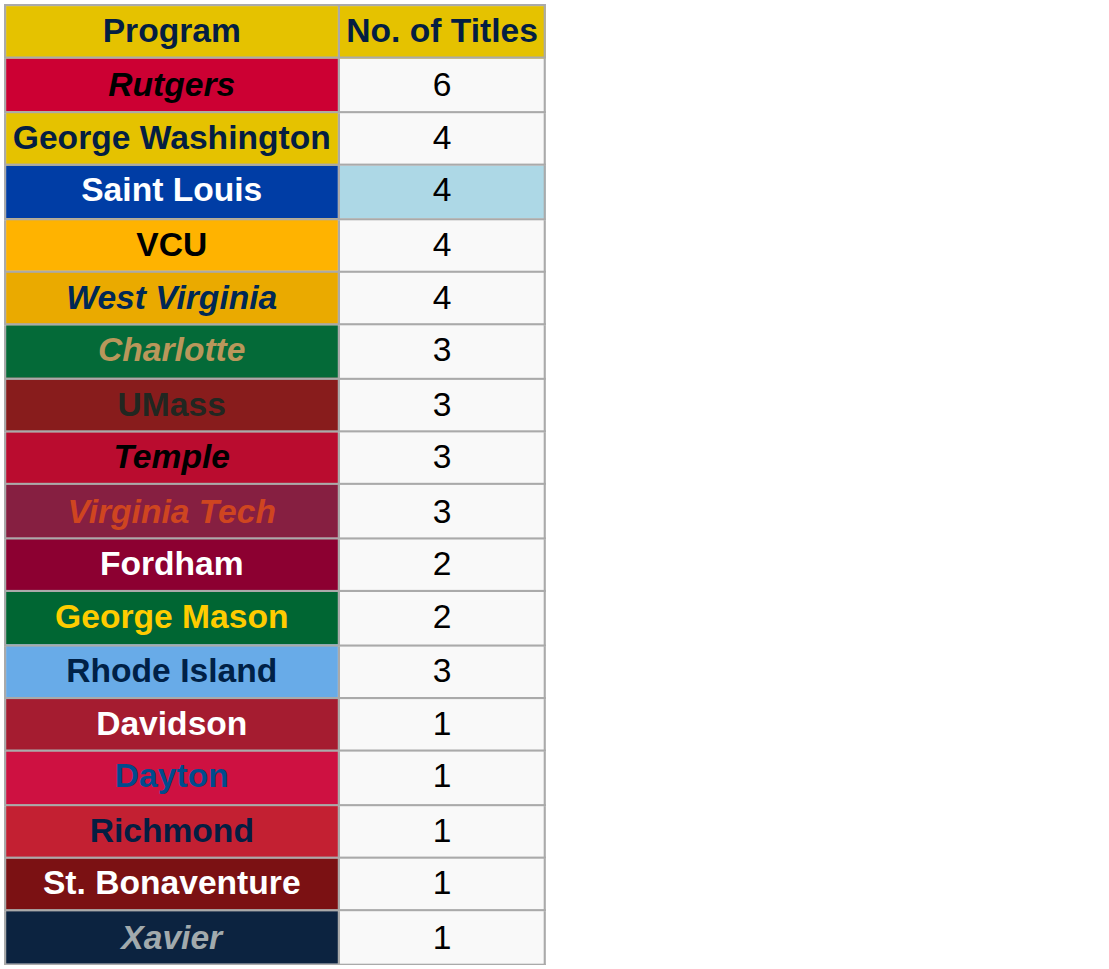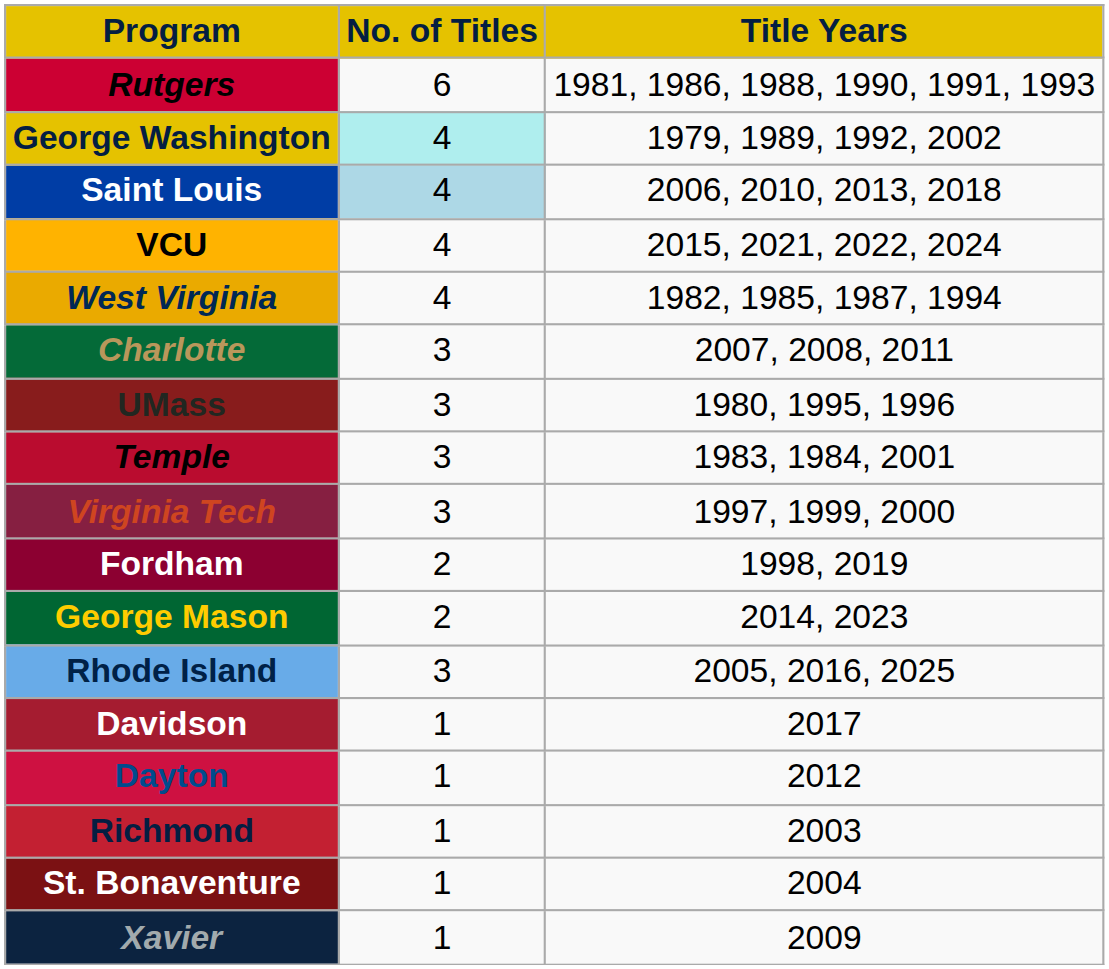+ column: Title Years | 1981, 1986, 1988, 1990, 1991, 1993 | 1979, 1989, 1992, 2002 | 2006, 2010, 2013, 2018 | 2015, 2021, 2022, 2024 | 1982, 1985, 1987, 1994 | 2007, 2008, 2011 | 1980, 1995, 1996 | 1983, 1984, 2001 | 1997, 1999, 2000 | 1998, 2019 | 2014, 2023 | 2005, 2016, 2025 | 2017 | 2012 | 2003 | 2004 | 2009
George Washington | No. of Titles: no background -> paleturquoise background
